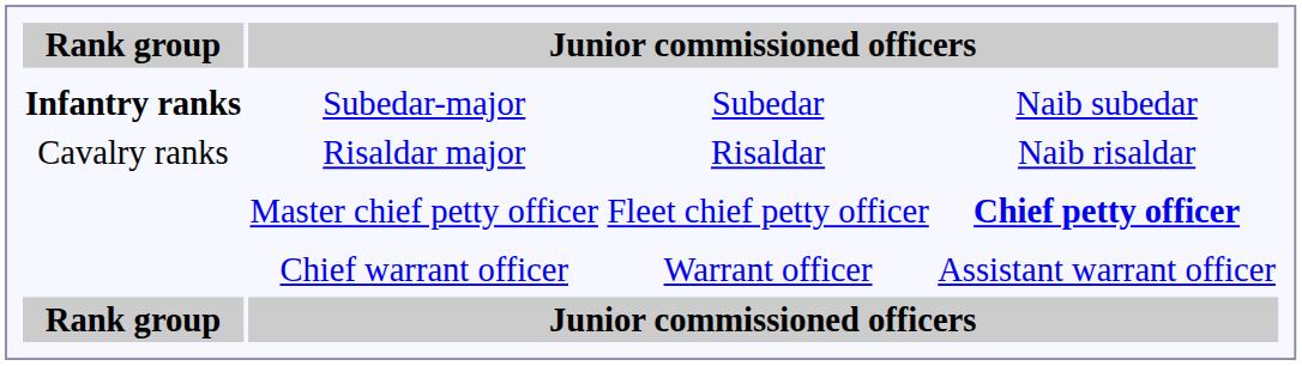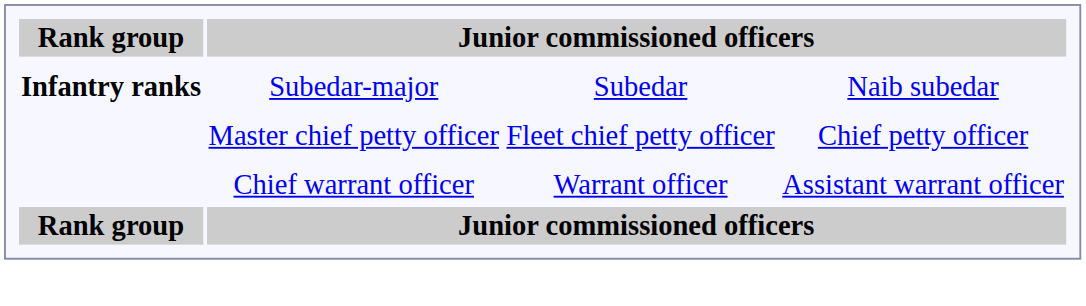- row: Cavalry ranks | Risaldar major | Risaldar | Naib risaldar
Master chief petty officer | column 4: bold -> normal
